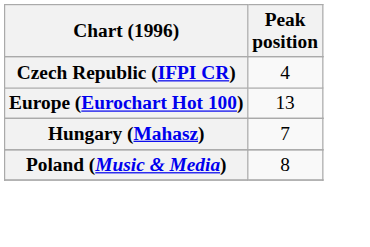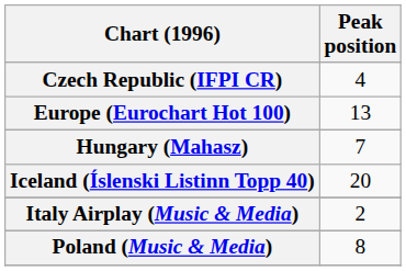+ row: Iceland (Íslenski Listinn Topp 40) | 20
+ row: Italy Airplay (Music & Media) | 2
